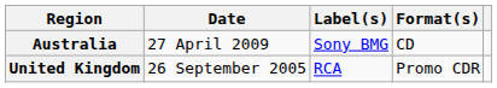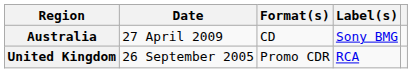columns swapped: Format(s) <-> Label(s)
